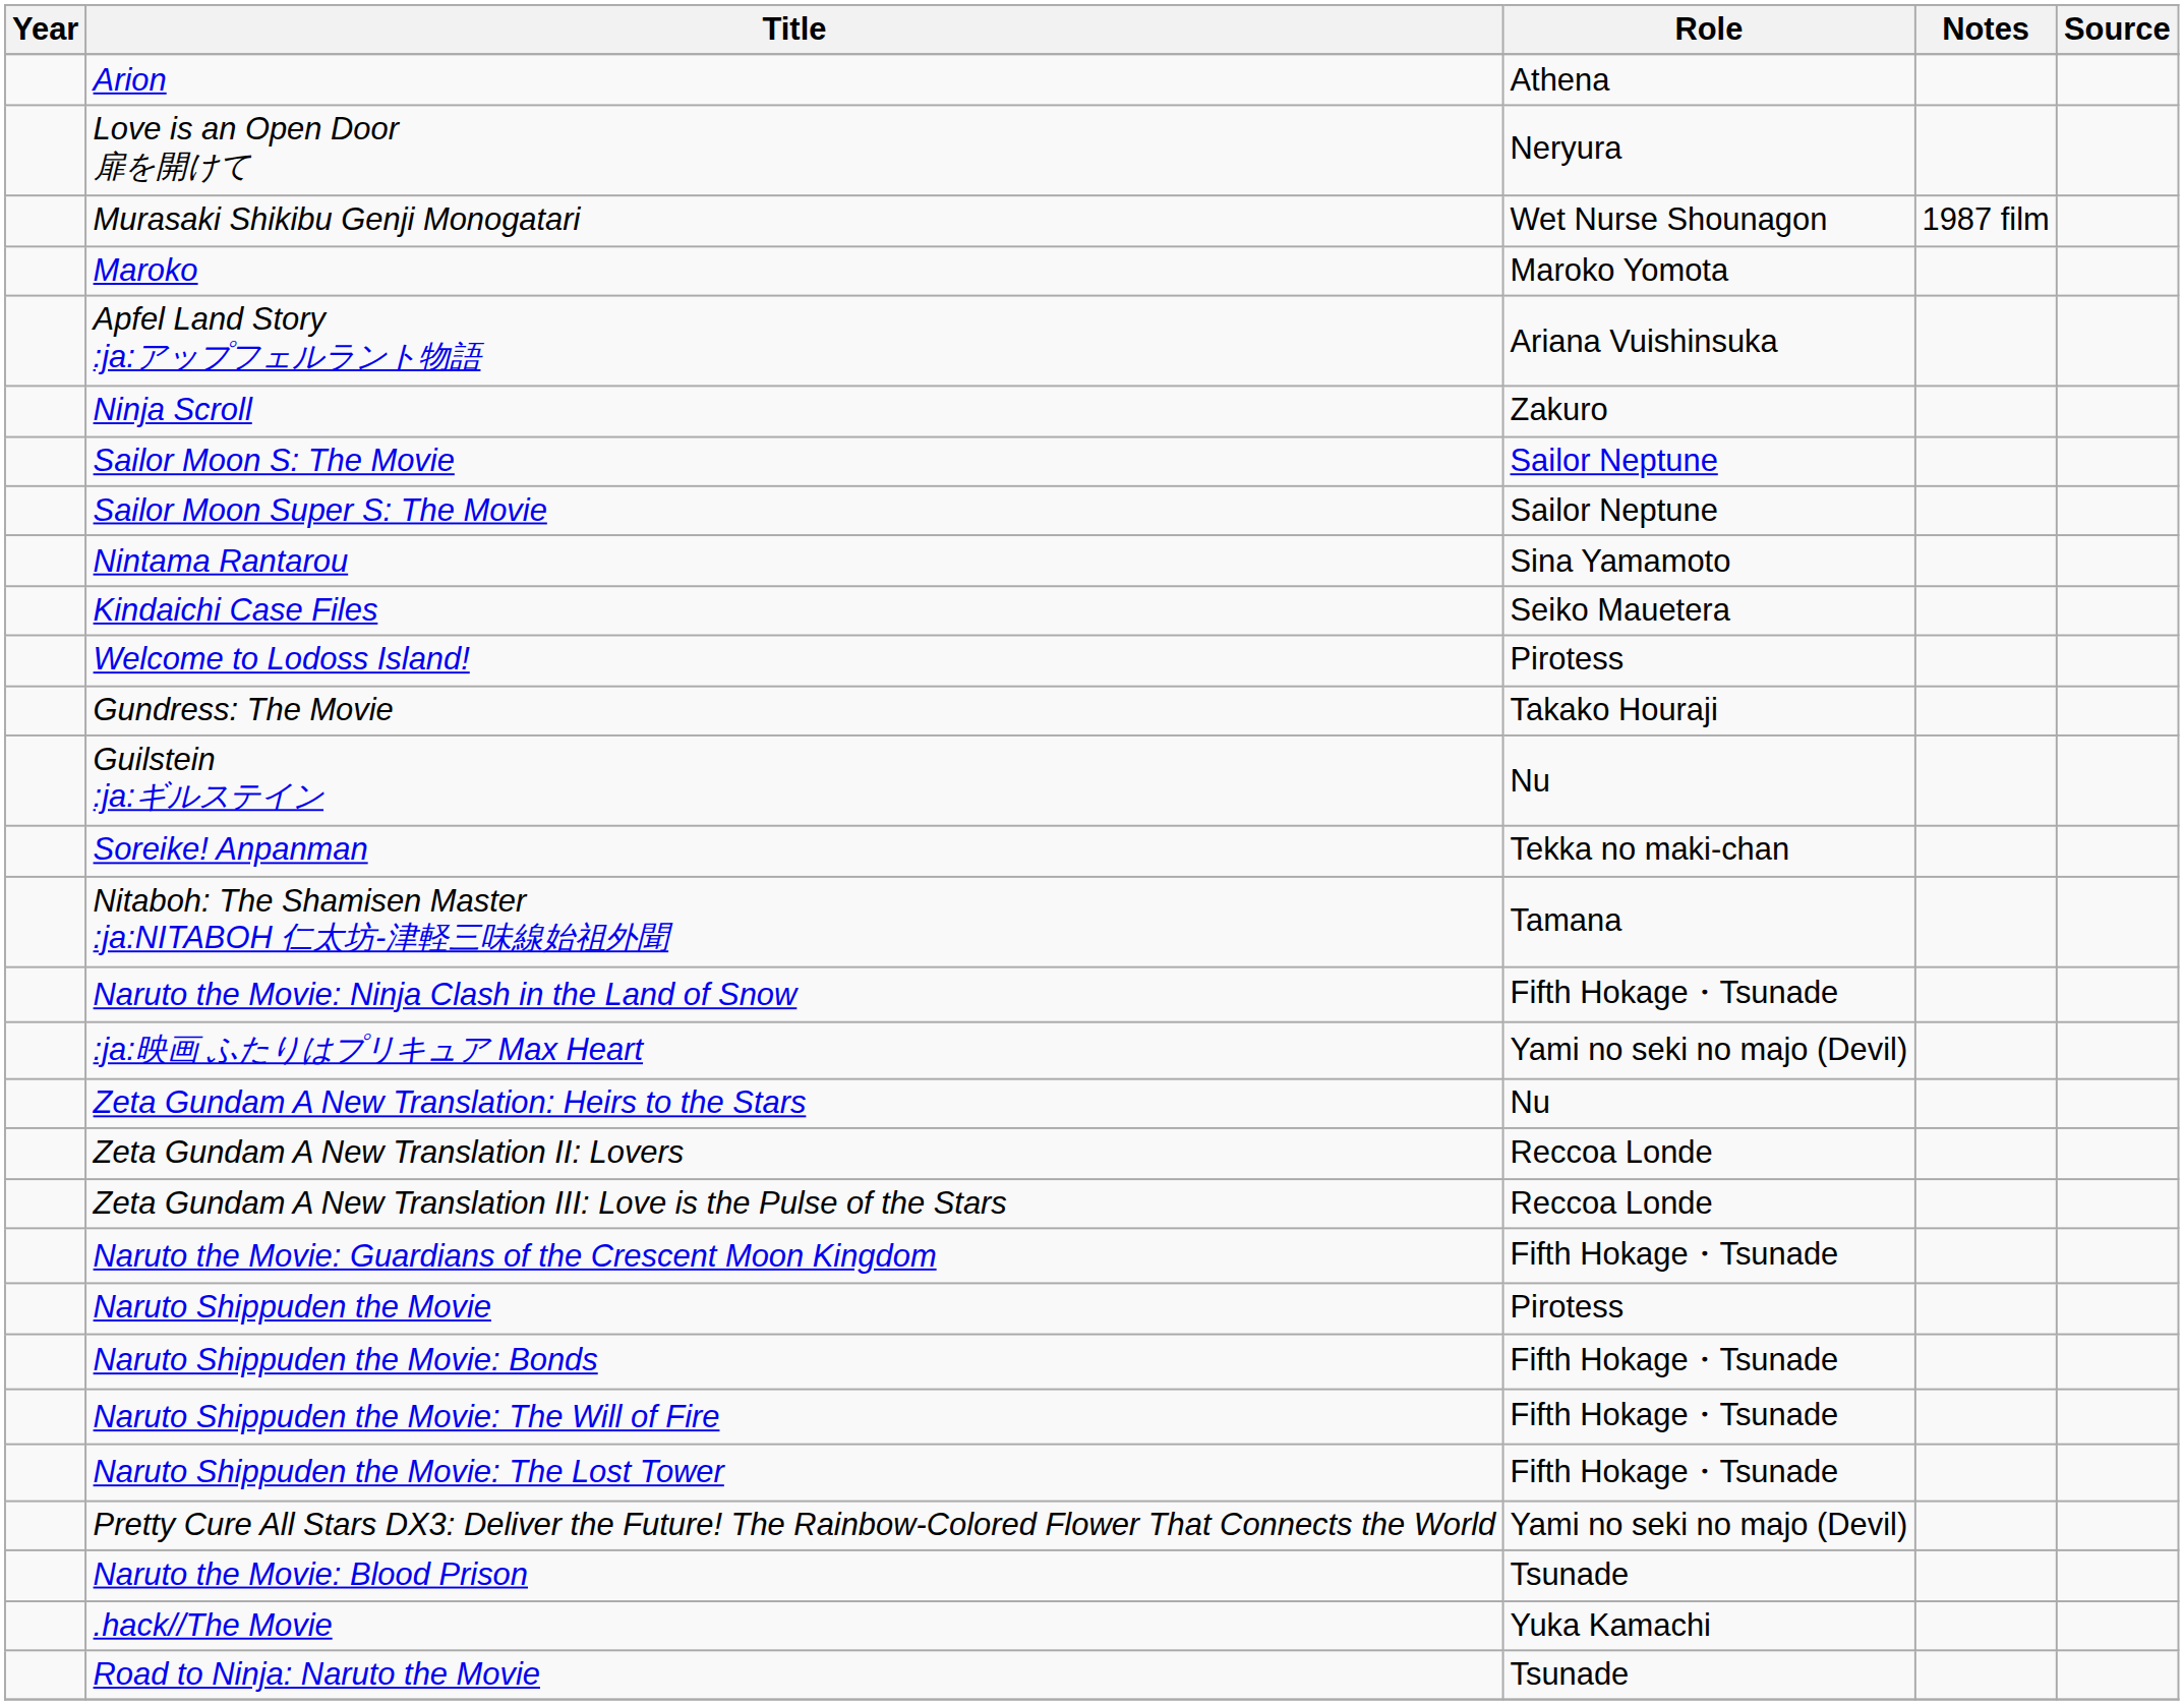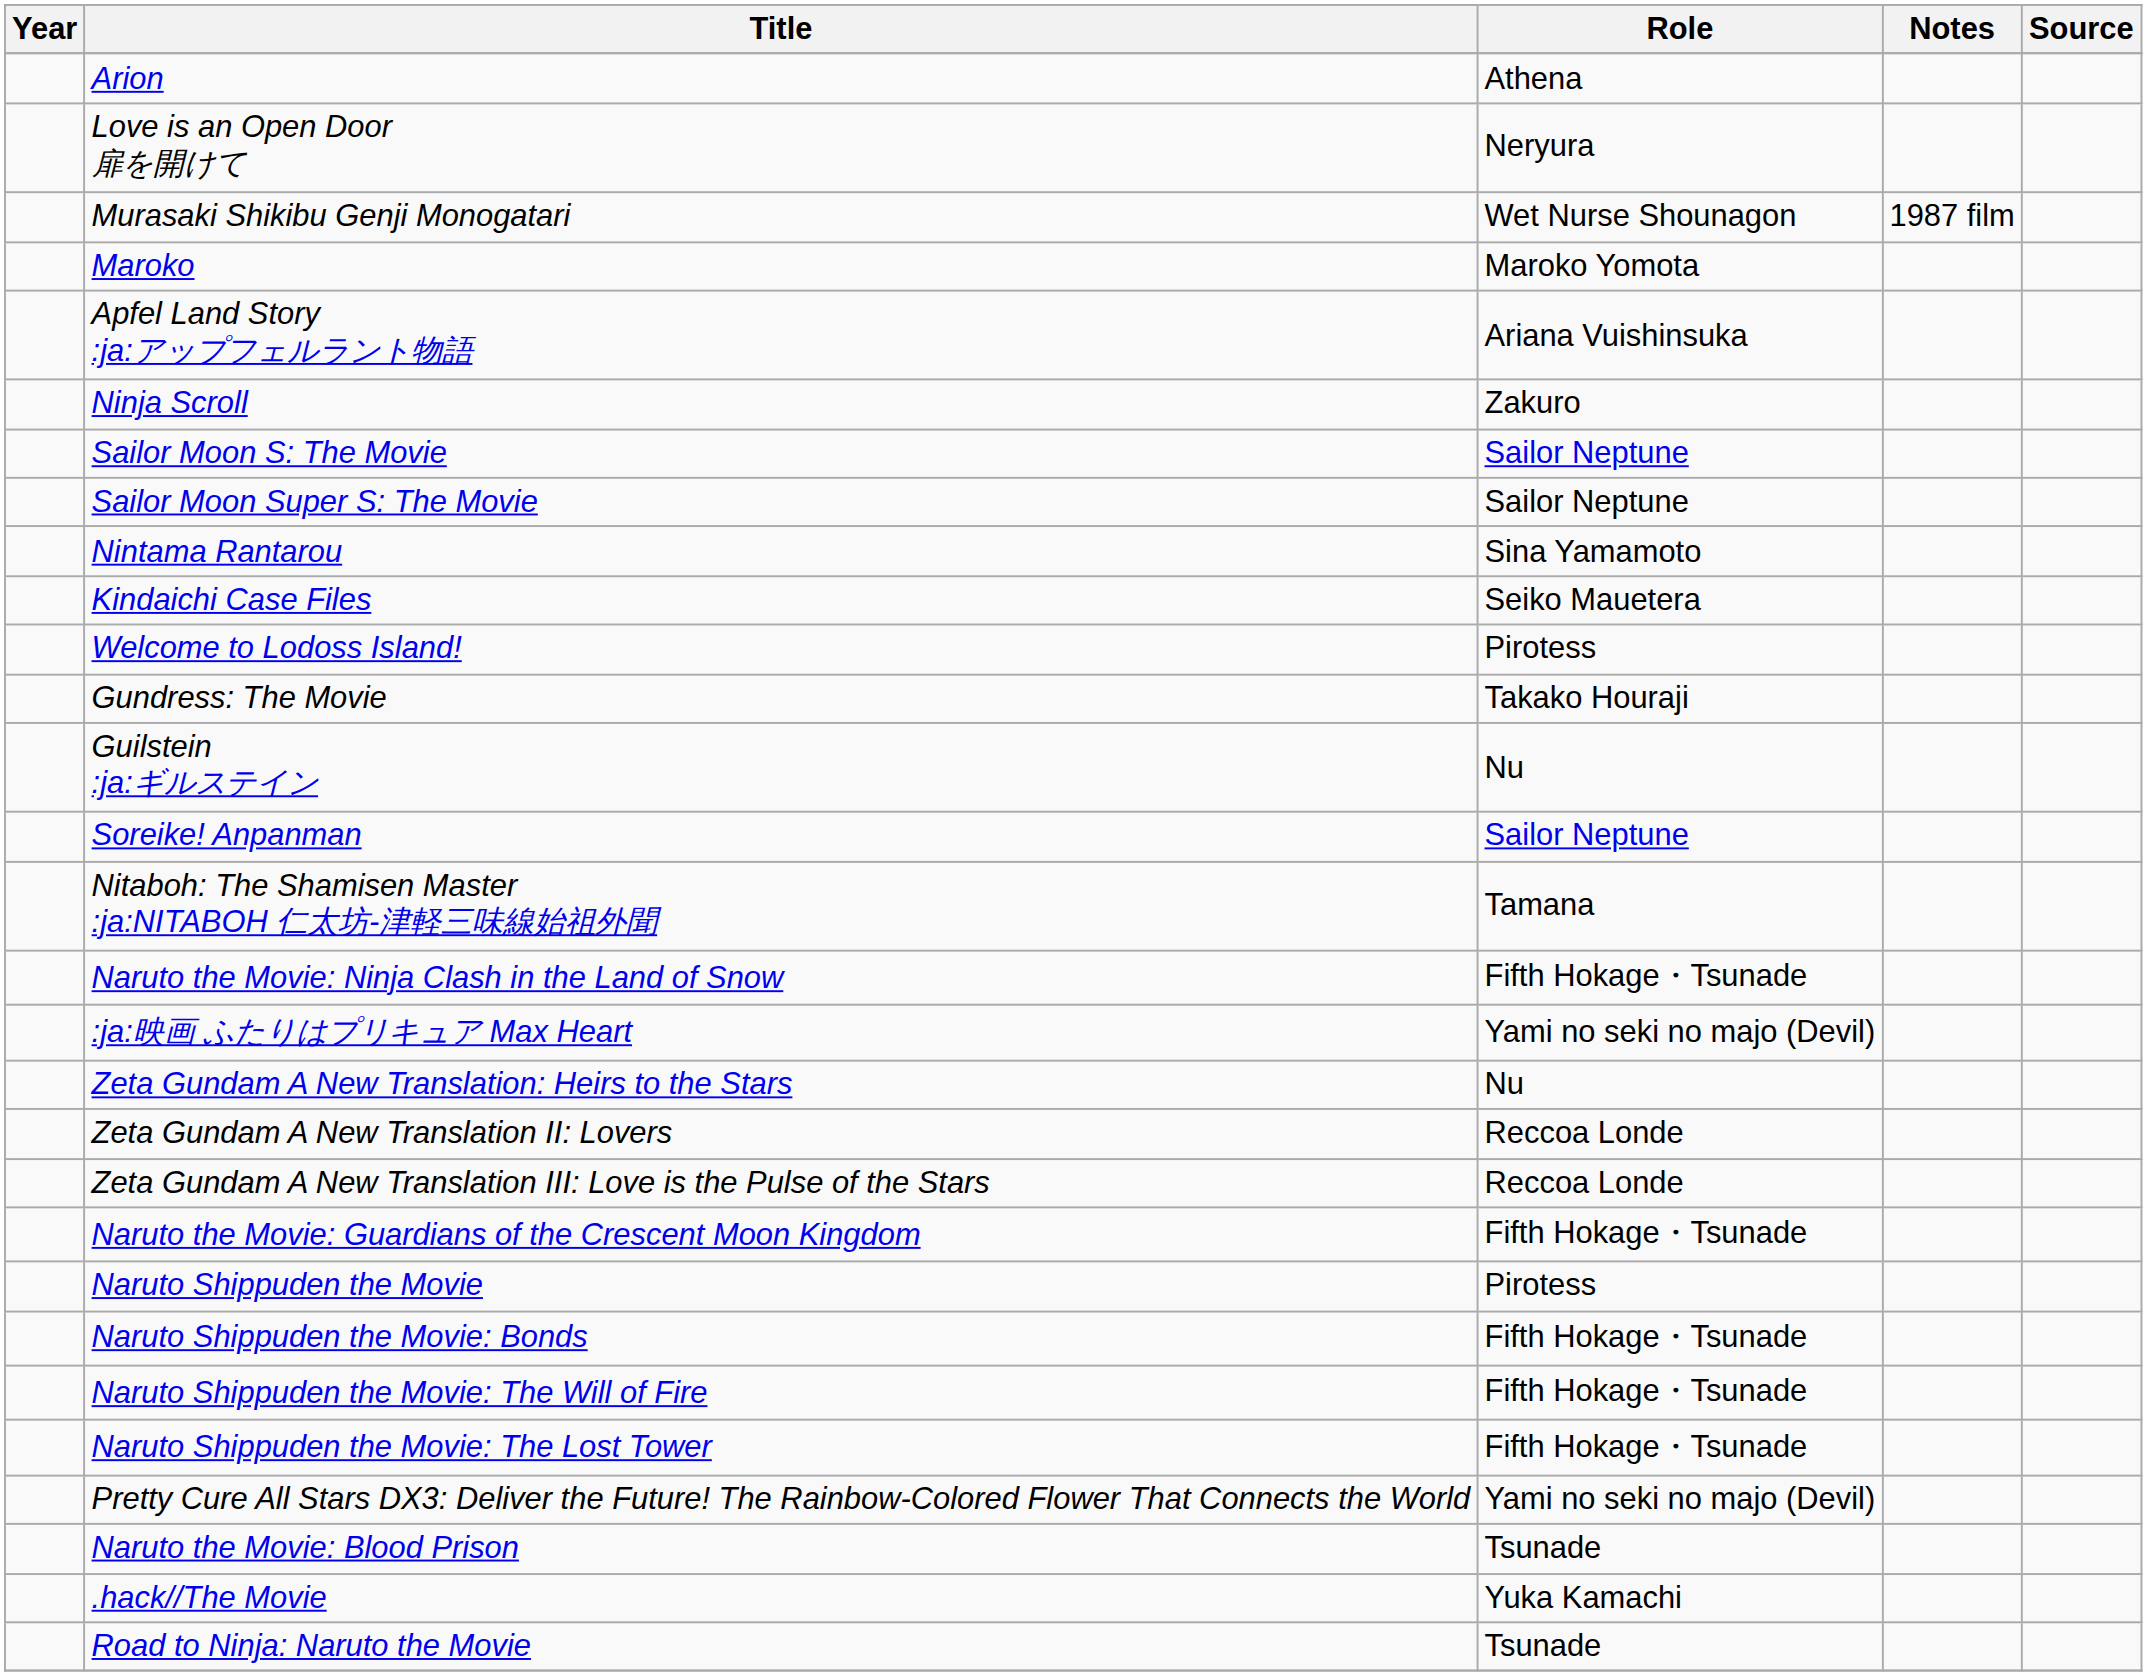Soreike! Anpanman | Role: Tekka no maki-chan -> Sailor Neptune
